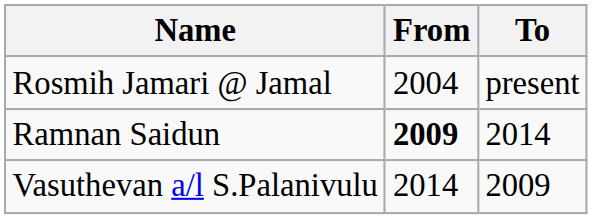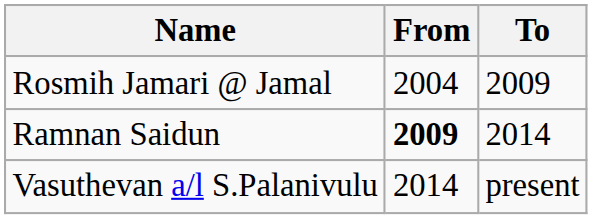Rosmih Jamari @ Jamal | To: present -> 2009
Vasuthevan a/l S.Palanivulu | To: 2009 -> present
